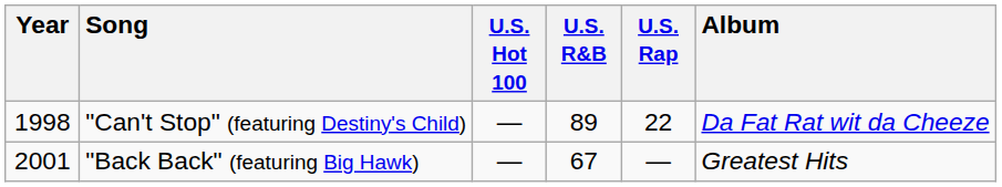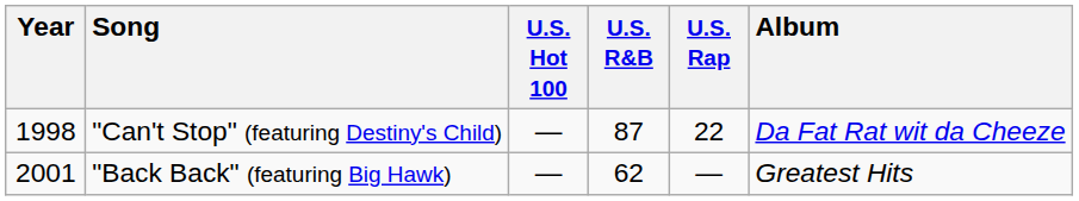"Can't Stop" (featuring Destiny's Child) | U.S. R&B: 89 -> 87
"Back Back" (featuring Big Hawk) | U.S. R&B: 67 -> 62
